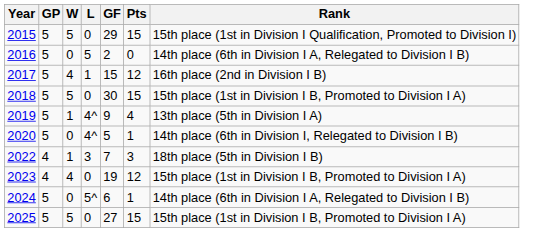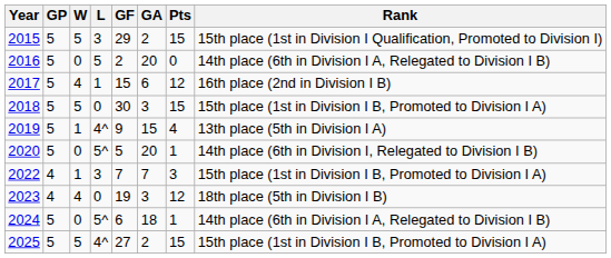+ column: GA | 2 | 20 | 6 | 3 | 15 | 20 | 7 | 3 | 18 | 2
2015 | L: 0 -> 3
2020 | L: 4^ -> 5^
2022 | Rank: 18th place (5th in Division I B) -> 15th place (1st in Division I B, Promoted to Division I A)
2023 | Rank: 15th place (1st in Division I B, Promoted to Division I A) -> 18th place (5th in Division I B)
2025 | L: 0 -> 4^
